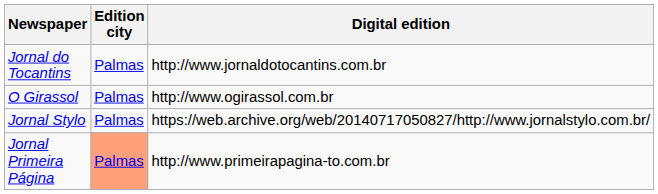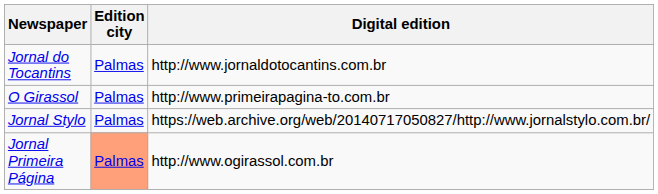O Girassol | Digital edition: http://www.ogirassol.com.br -> http://www.primeirapagina-to.com.br
Jornal Primeira Página | Digital edition: http://www.primeirapagina-to.com.br -> http://www.ogirassol.com.br
